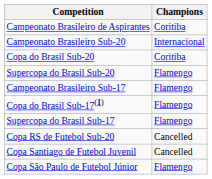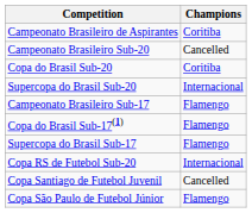Campeonato Brasileiro Sub-20 | Champions: Internacional -> Cancelled
Supercopa do Brasil Sub-20 | Champions: Flamengo -> Internacional
Copa RS de Futebol Sub-20 | Champions: Cancelled -> Internacional
